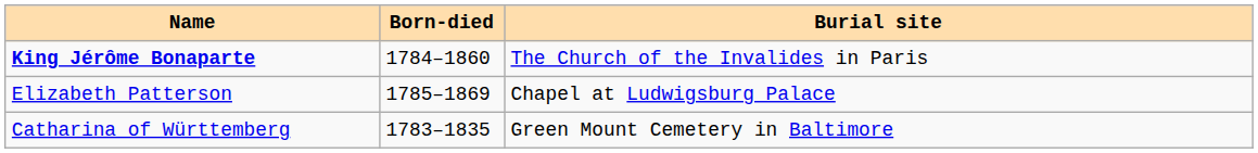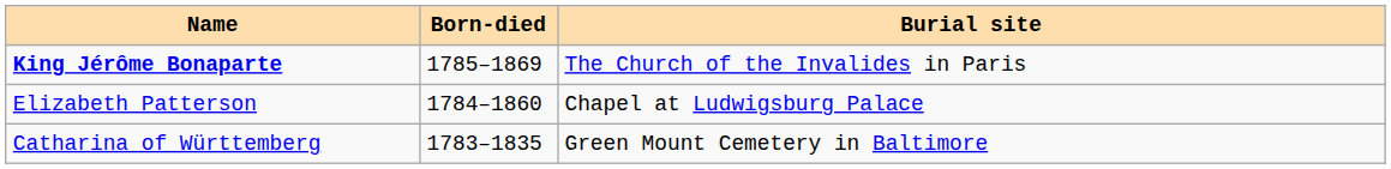King Jérôme Bonaparte | Born-died: 1784–1860 -> 1785–1869
Elizabeth Patterson | Born-died: 1785–1869 -> 1784–1860
